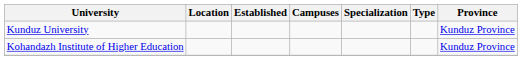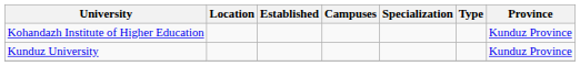rows swapped: Kohandazh Institute of Higher Education <-> Kunduz University
